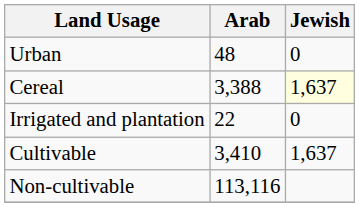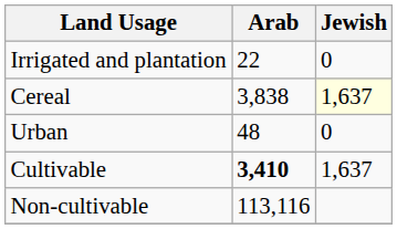rows swapped: Irrigated and plantation <-> Urban
Cereal | Arab: 3,388 -> 3,838
Cultivable | Arab: normal -> bold
